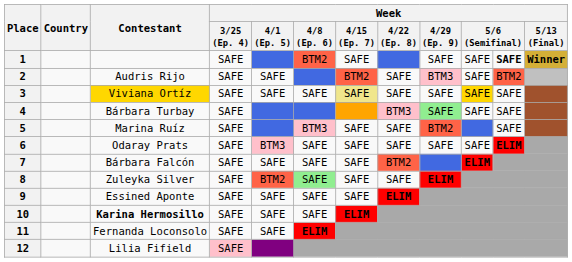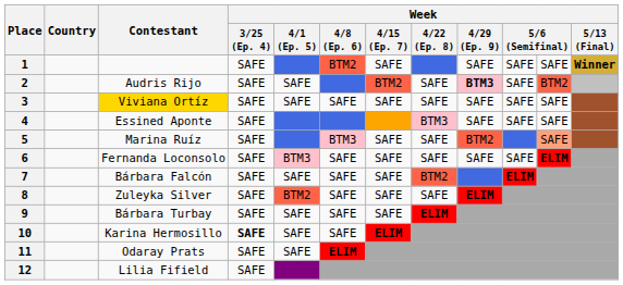1 | column 11: bold -> normal
2 | Week / 4/29 (Ep. 9): normal -> bold
3 | Week / 4/15 (Ep. 7): khaki background -> no background
3 | column 10: gold background -> no background
4 | Contestant: Bárbara Turbay -> Essined Aponte
4 | Week / 4/29 (Ep. 9): lightgreen background -> no background
5 | column 11: no background -> lightsalmon background
6 | Contestant: Odaray Prats -> Fernanda Loconsolo
8 | Week / 4/8 (Ep. 6): lightgreen background -> no background
9 | Contestant: Essined Aponte -> Bárbara Turbay
10 | Contestant: bold -> normal
10 | Week / 3/25 (Ep. 4): normal -> bold
11 | Contestant: Fernanda Loconsolo -> Odaray Prats
12 | Week / 3/25 (Ep. 4): pink background -> no background
